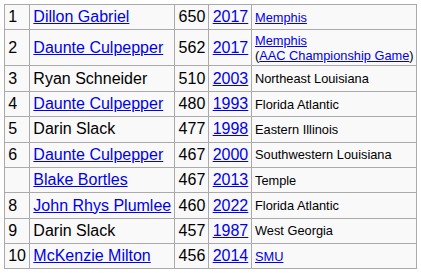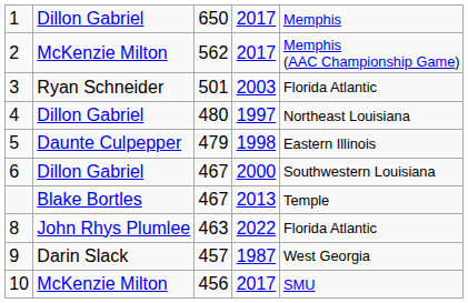2 | column 2: Daunte Culpepper -> McKenzie Milton
3 | column 3: 510 -> 501
3 | column 5: Northeast Louisiana -> Florida Atlantic
4 | column 2: Daunte Culpepper -> Dillon Gabriel
4 | column 4: 1993 -> 1997
4 | column 5: Florida Atlantic -> Northeast Louisiana
5 | column 2: Darin Slack -> Daunte Culpepper
5 | column 3: 477 -> 479
6 | column 2: Daunte Culpepper -> Dillon Gabriel
8 | column 3: 460 -> 463
10 | column 4: 2014 -> 2017
